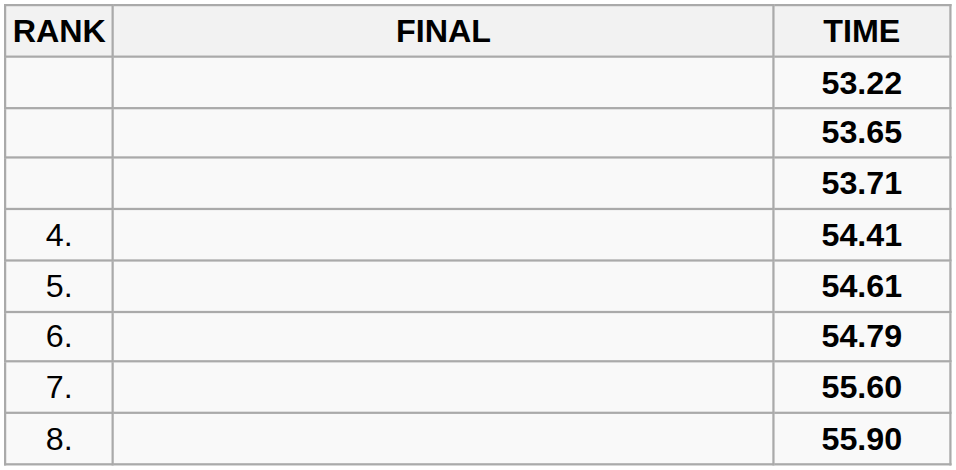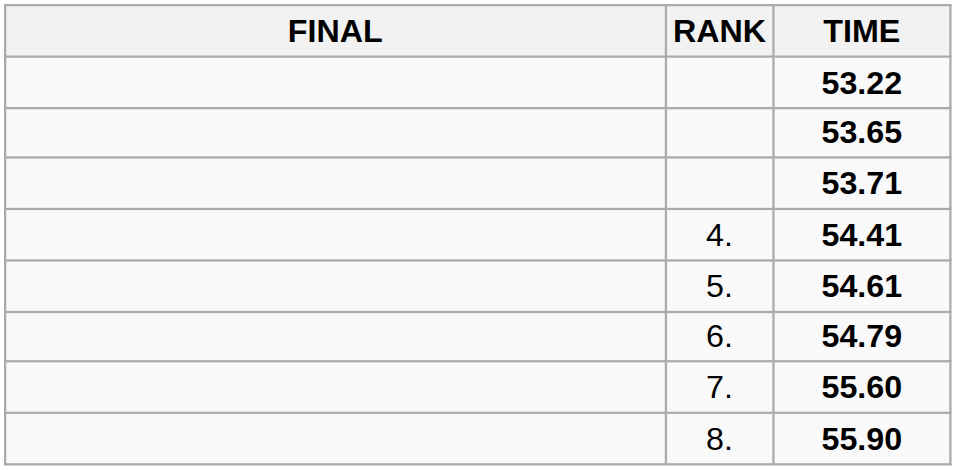columns swapped: RANK <-> FINAL
